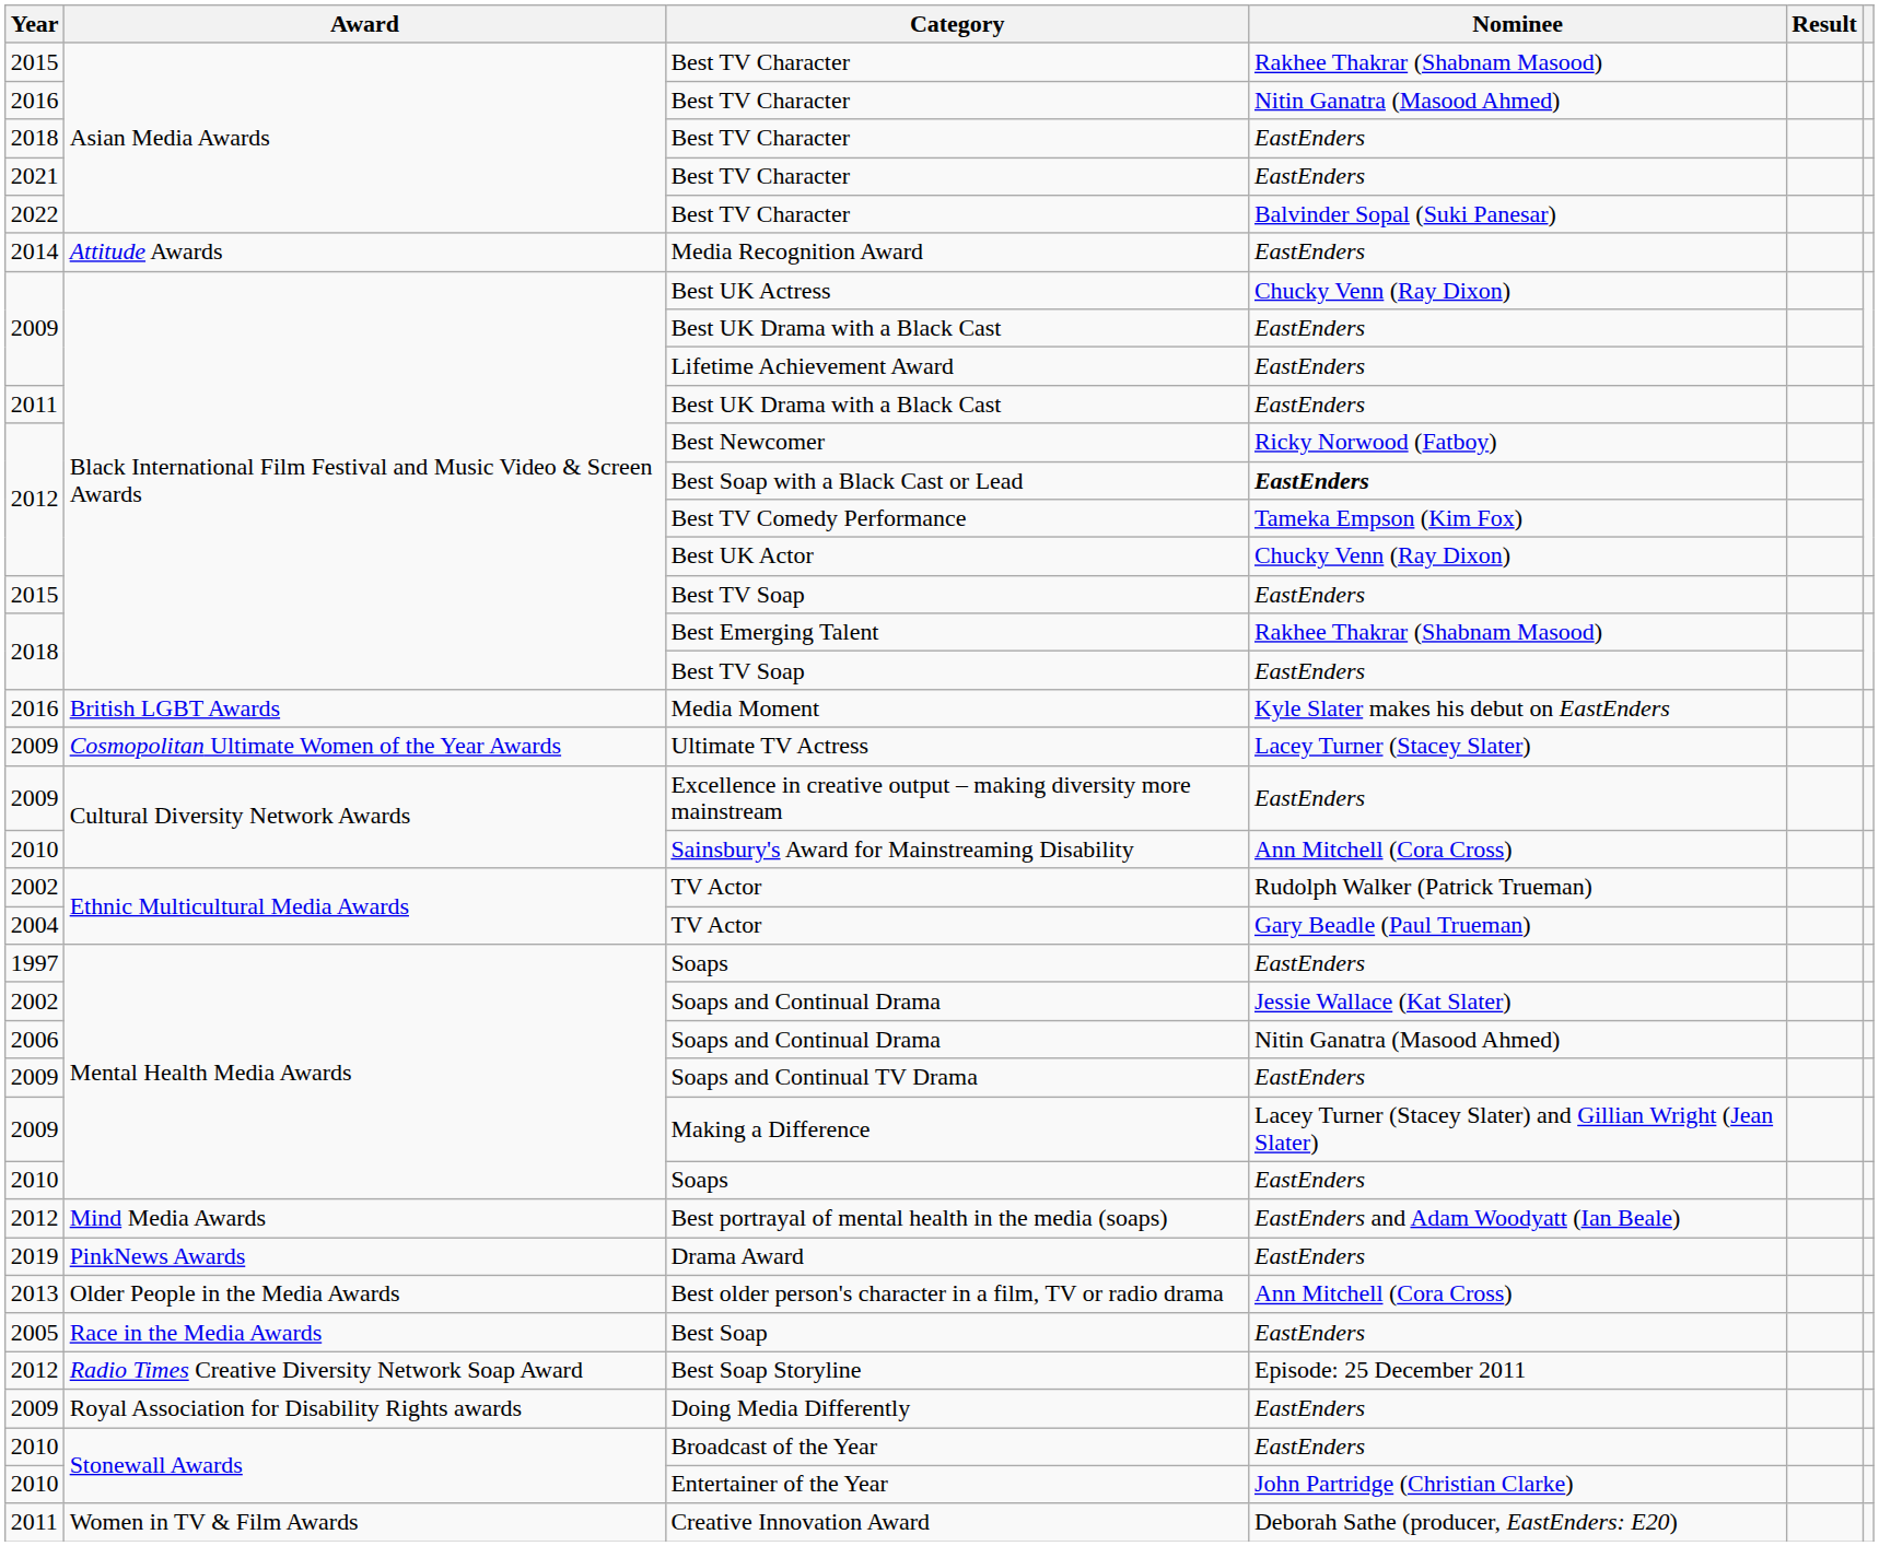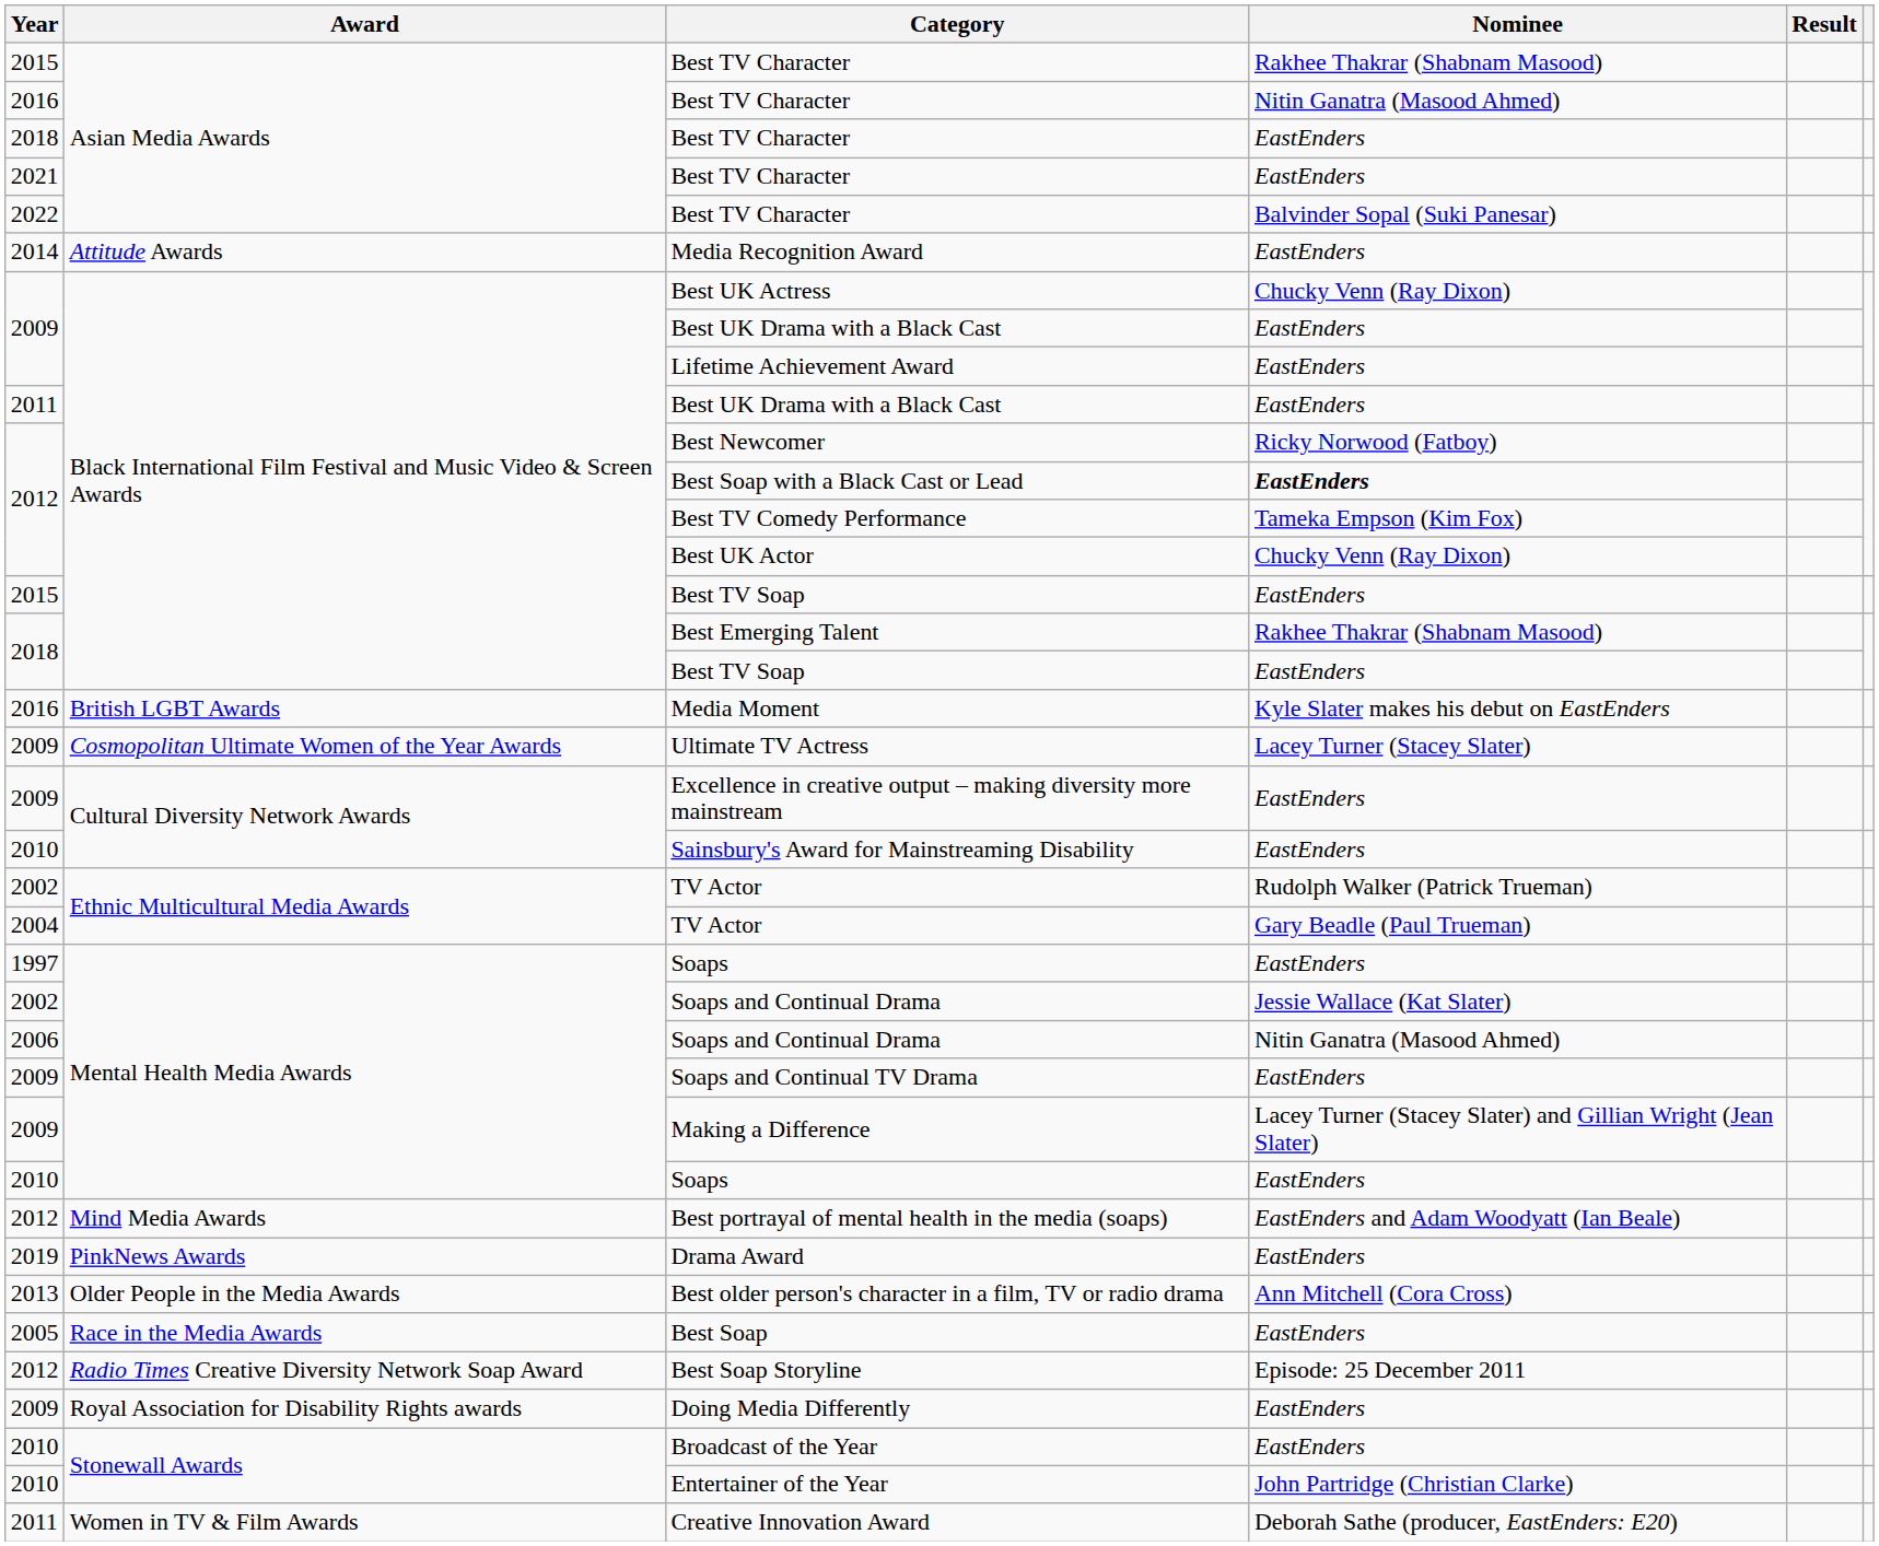Sainsbury's Award for Mainstreaming Disability | Nominee: Ann Mitchell (Cora Cross) -> EastEnders
